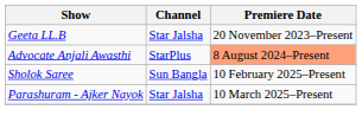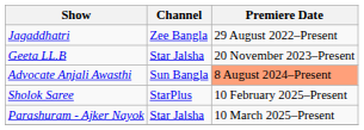+ row: Jagaddhatri | Zee Bangla | 29 August 2022–Present
Advocate Anjali Awasthi | Channel: StarPlus -> Sun Bangla
Sholok Saree | Channel: Sun Bangla -> StarPlus
